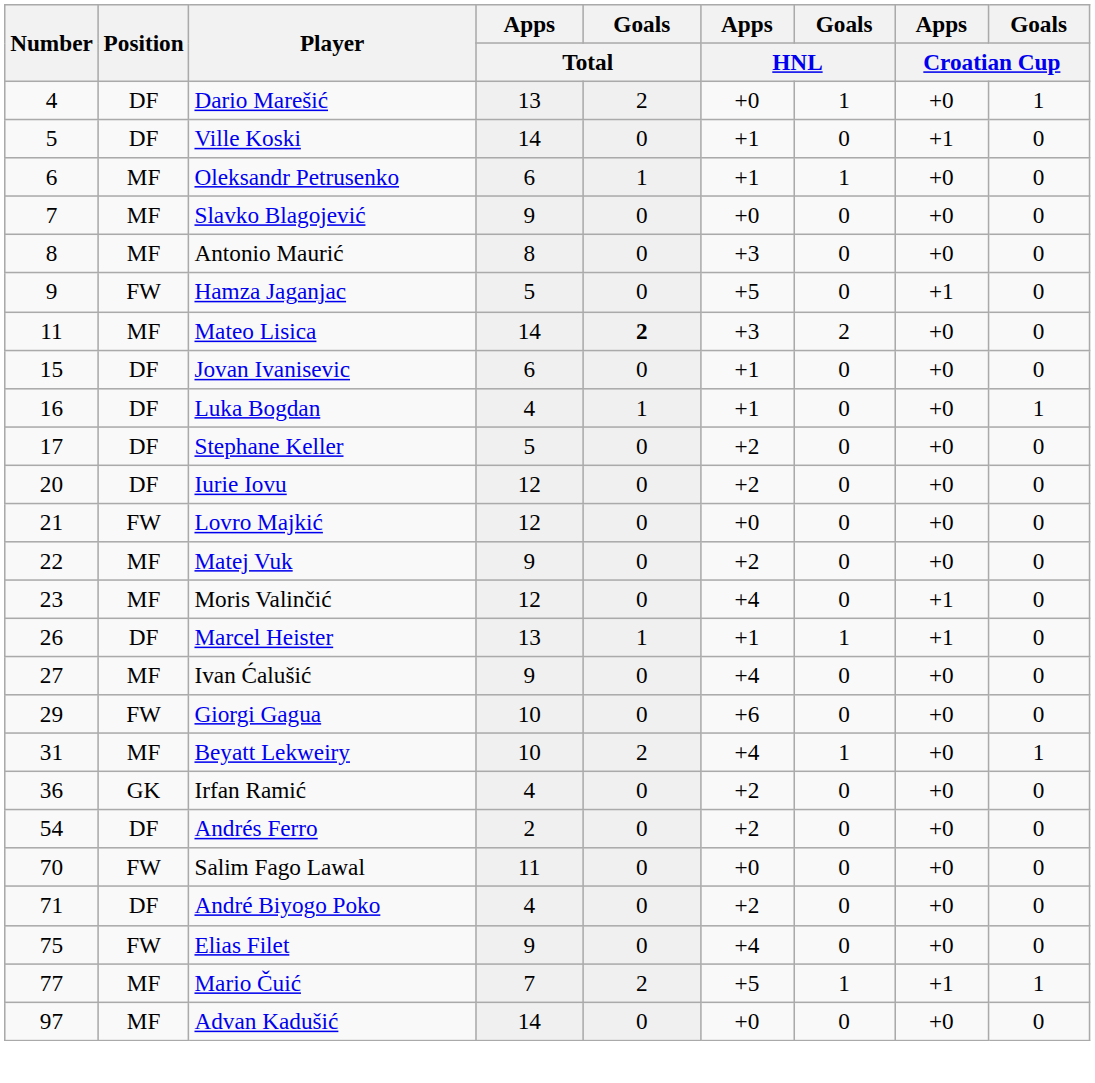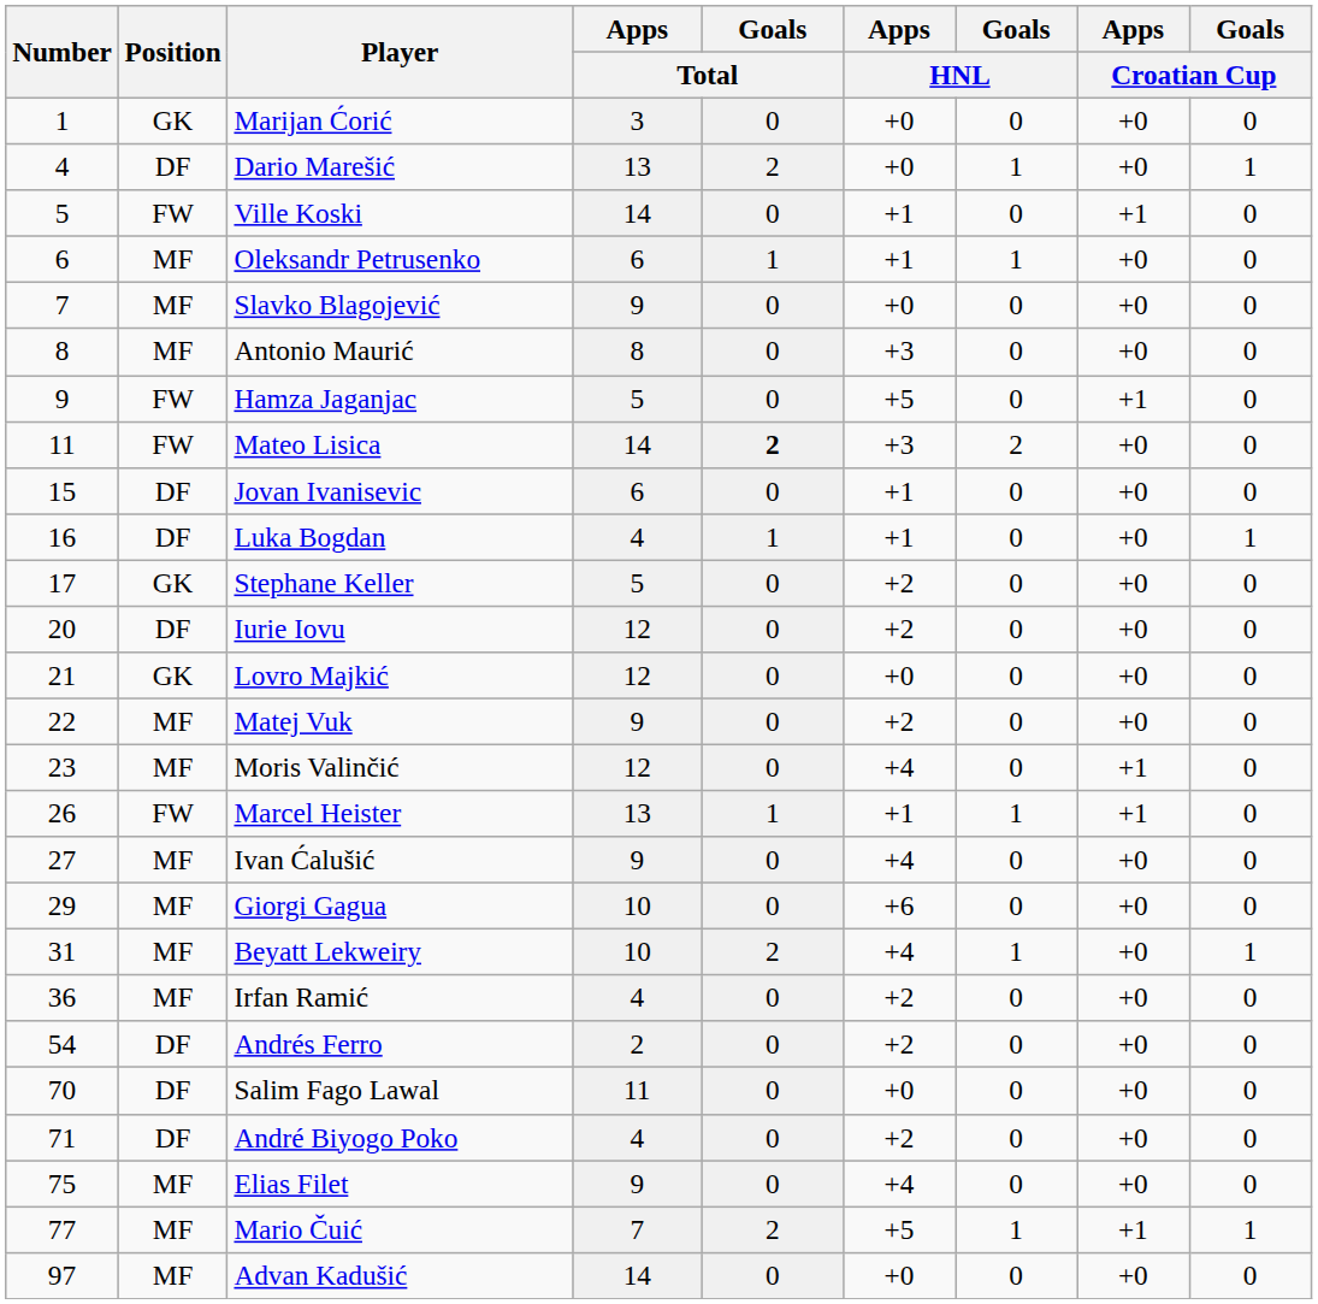+ row: 1 | GK | Marijan Ćorić | 3 | 0 | +0 | 0 | +0 | 0
Ville Koski | Position: DF -> FW
Mateo Lisica | Position: MF -> FW
Stephane Keller | Position: DF -> GK
Lovro Majkić | Position: FW -> GK
Marcel Heister | Position: DF -> FW
Giorgi Gagua | Position: FW -> MF
Irfan Ramić | Position: GK -> MF
Salim Fago Lawal | Position: FW -> DF
Elias Filet | Position: FW -> MF
